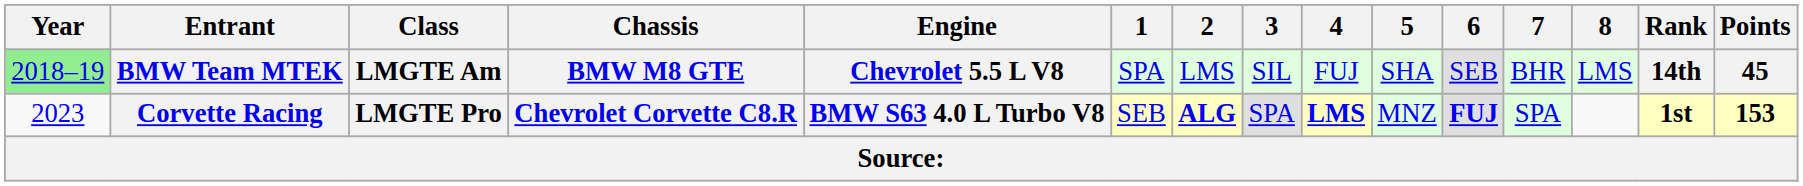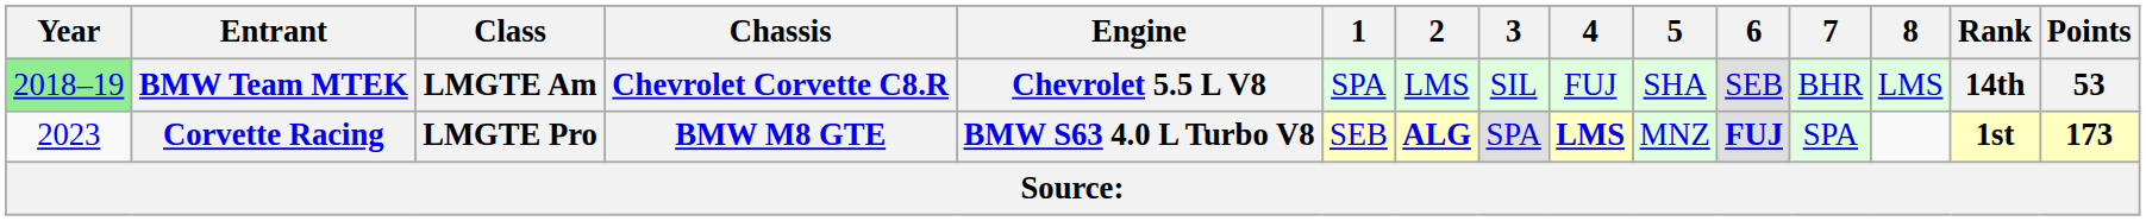BMW Team MTEK | Chassis: BMW M8 GTE -> Chevrolet Corvette C8.R
BMW Team MTEK | Points: 45 -> 53
Corvette Racing | Chassis: Chevrolet Corvette C8.R -> BMW M8 GTE
Corvette Racing | Points: 153 -> 173
